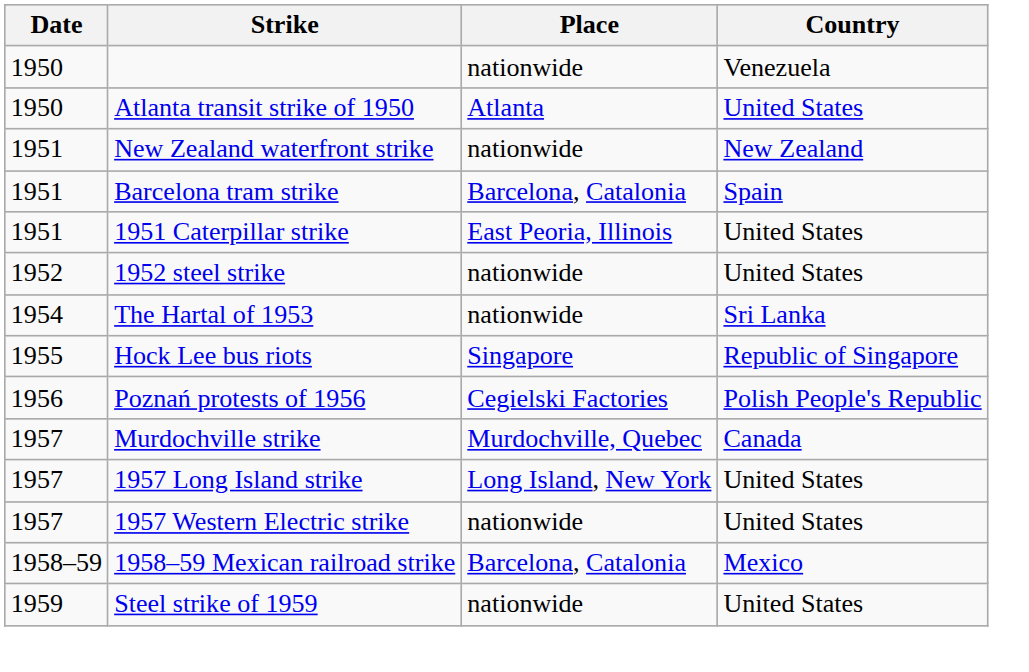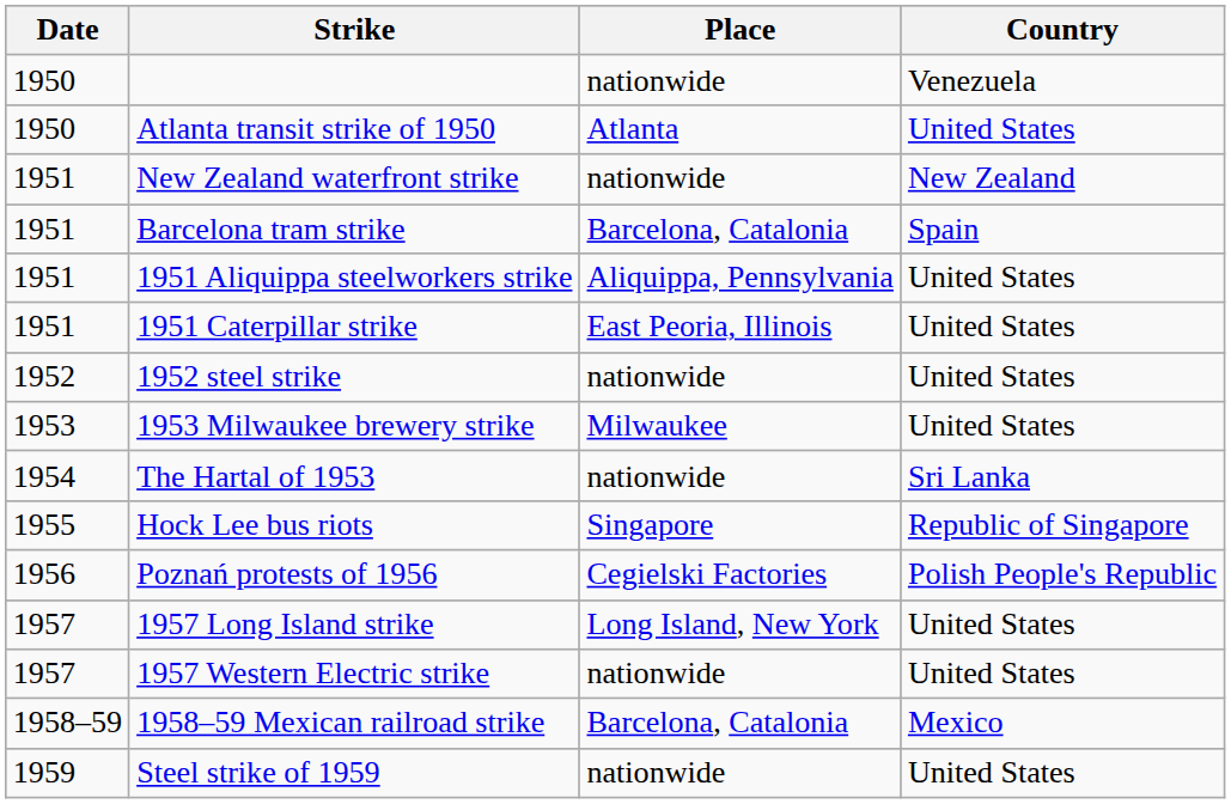+ row: 1951 | 1951 Aliquippa steelworkers strike | Aliquippa, Pennsylvania | United States
+ row: 1953 | 1953 Milwaukee brewery strike | Milwaukee | United States
- row: 1957 | Murdochville strike | Murdochville, Quebec | Canada
